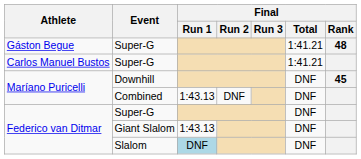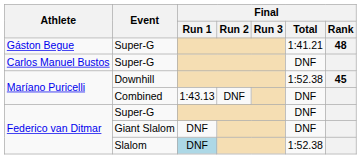Carlos Manuel Bustos / Super-G | Final / Total: 1:41.21 -> DNF
Downhill | Final / Total: DNF -> 1:52.38
Giant Slalom | Final / Run 1: 1:43.13 -> DNF
Slalom | Final / Total: DNF -> 1:52.38
